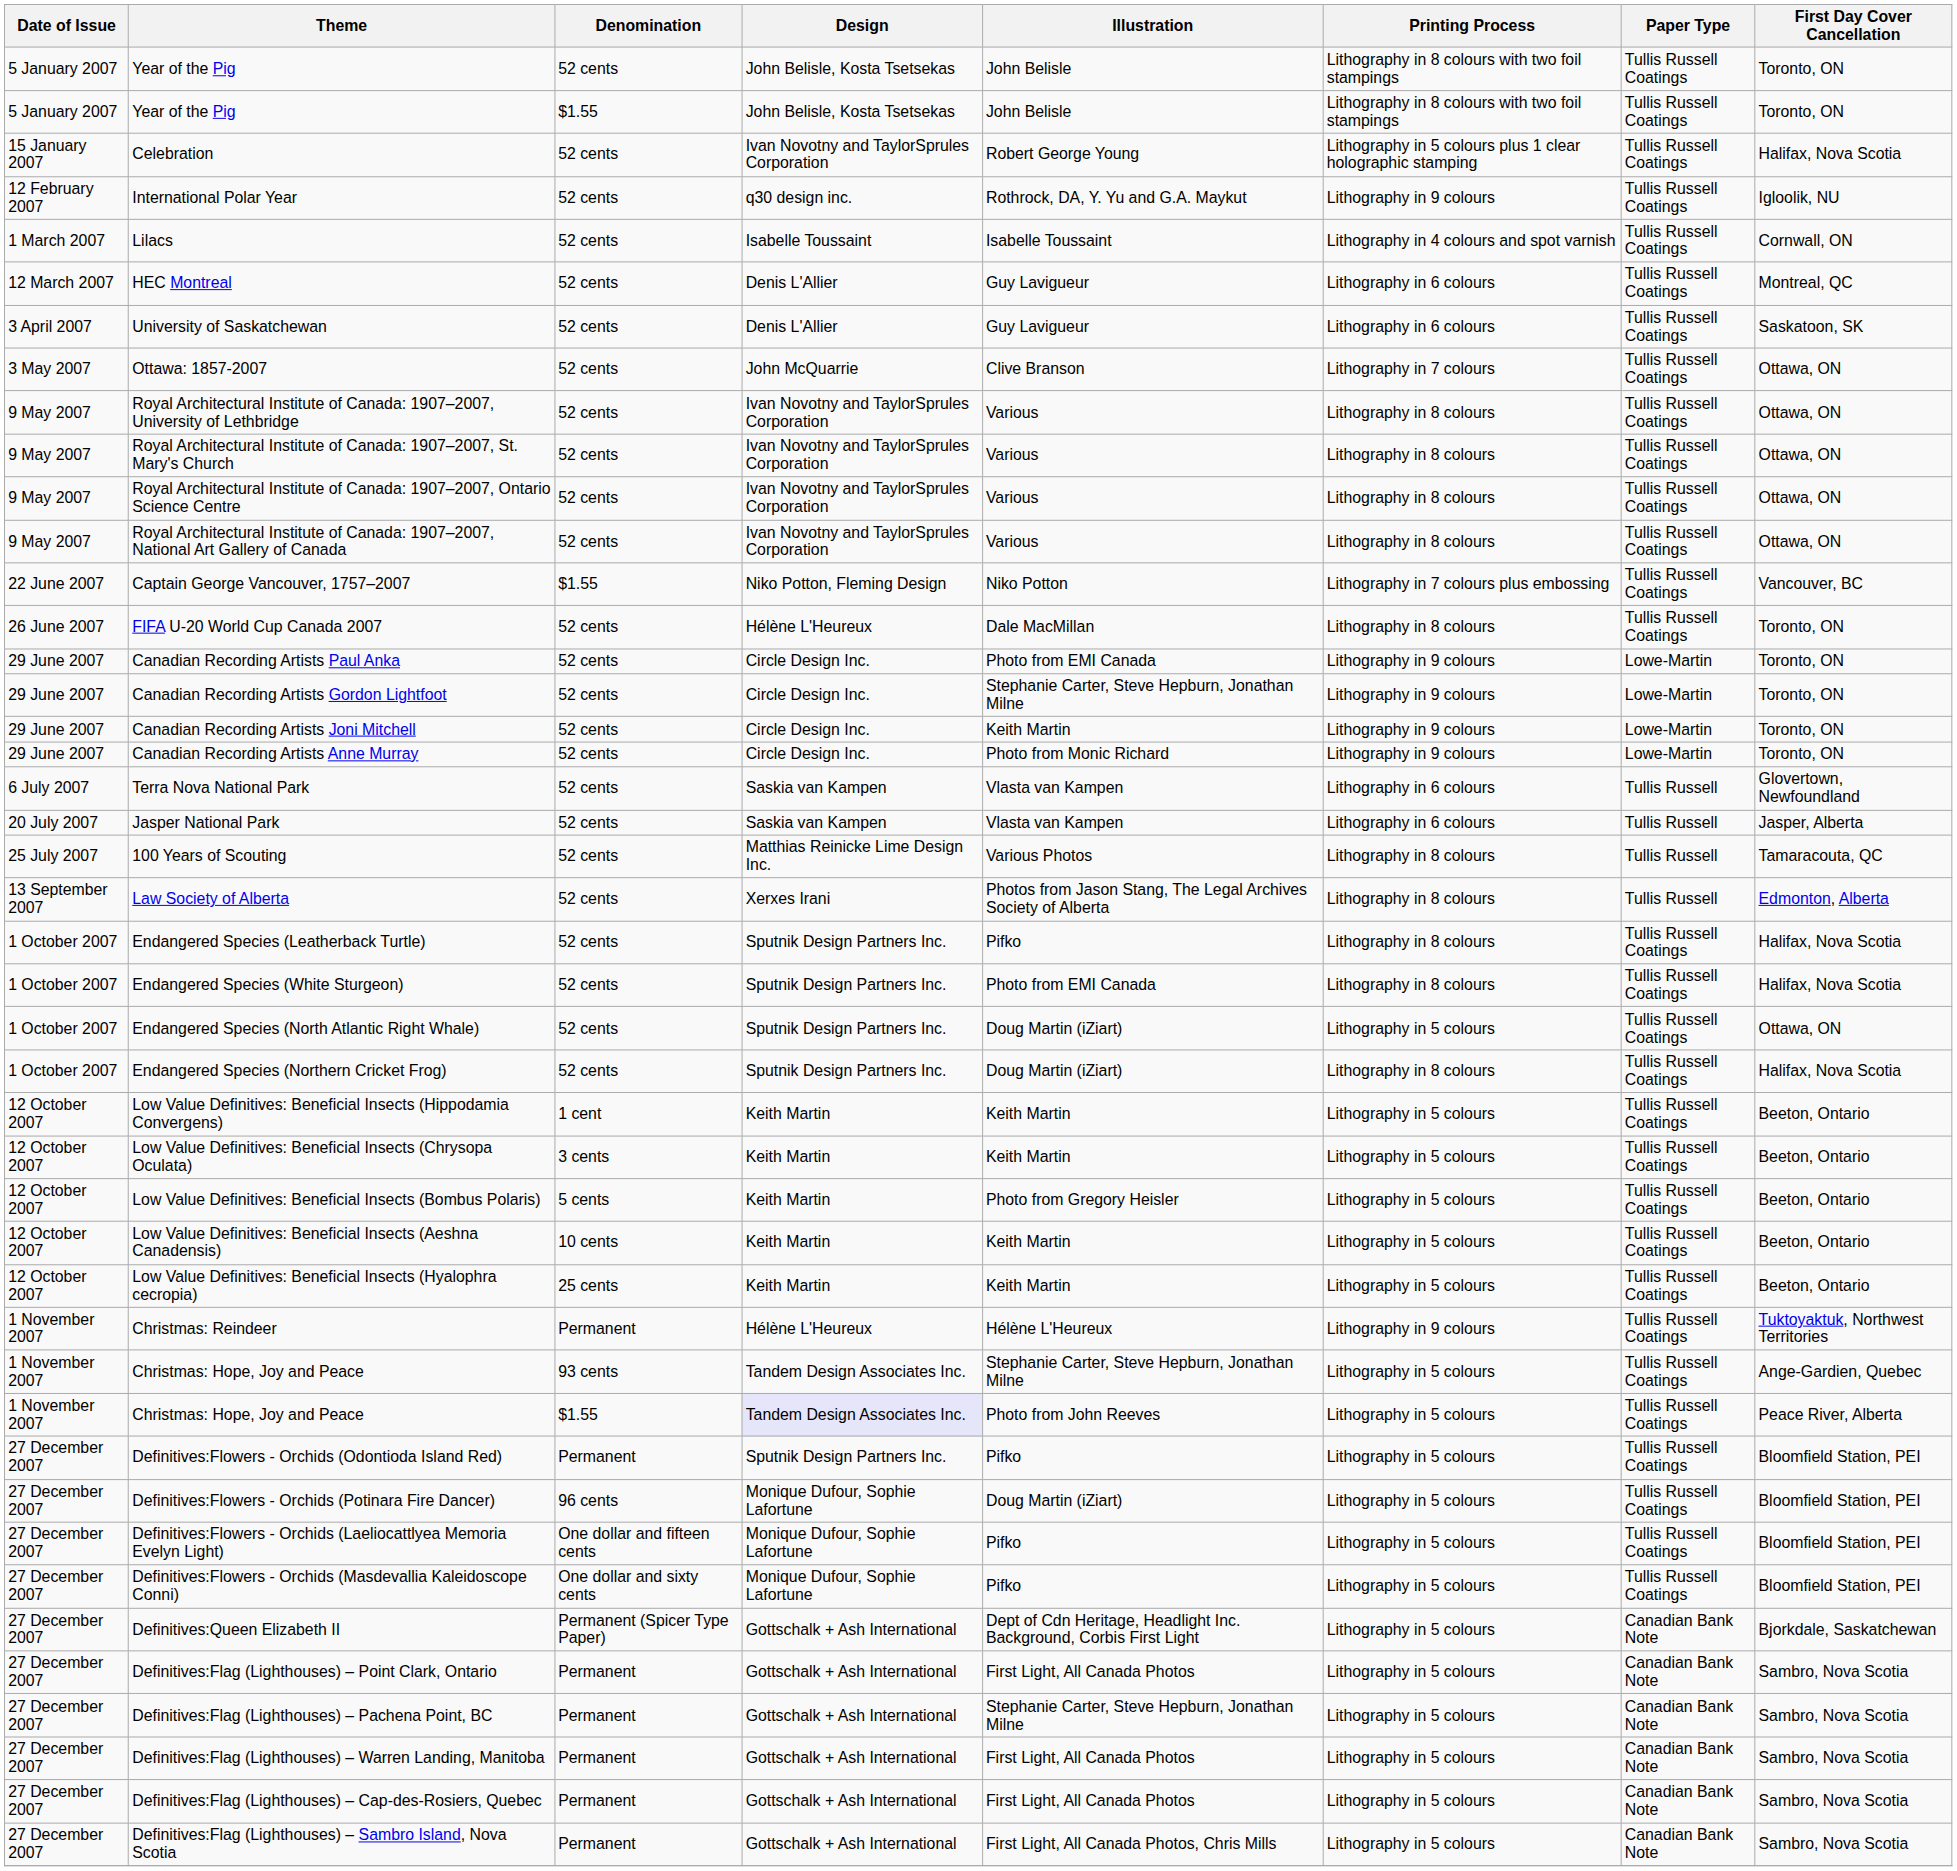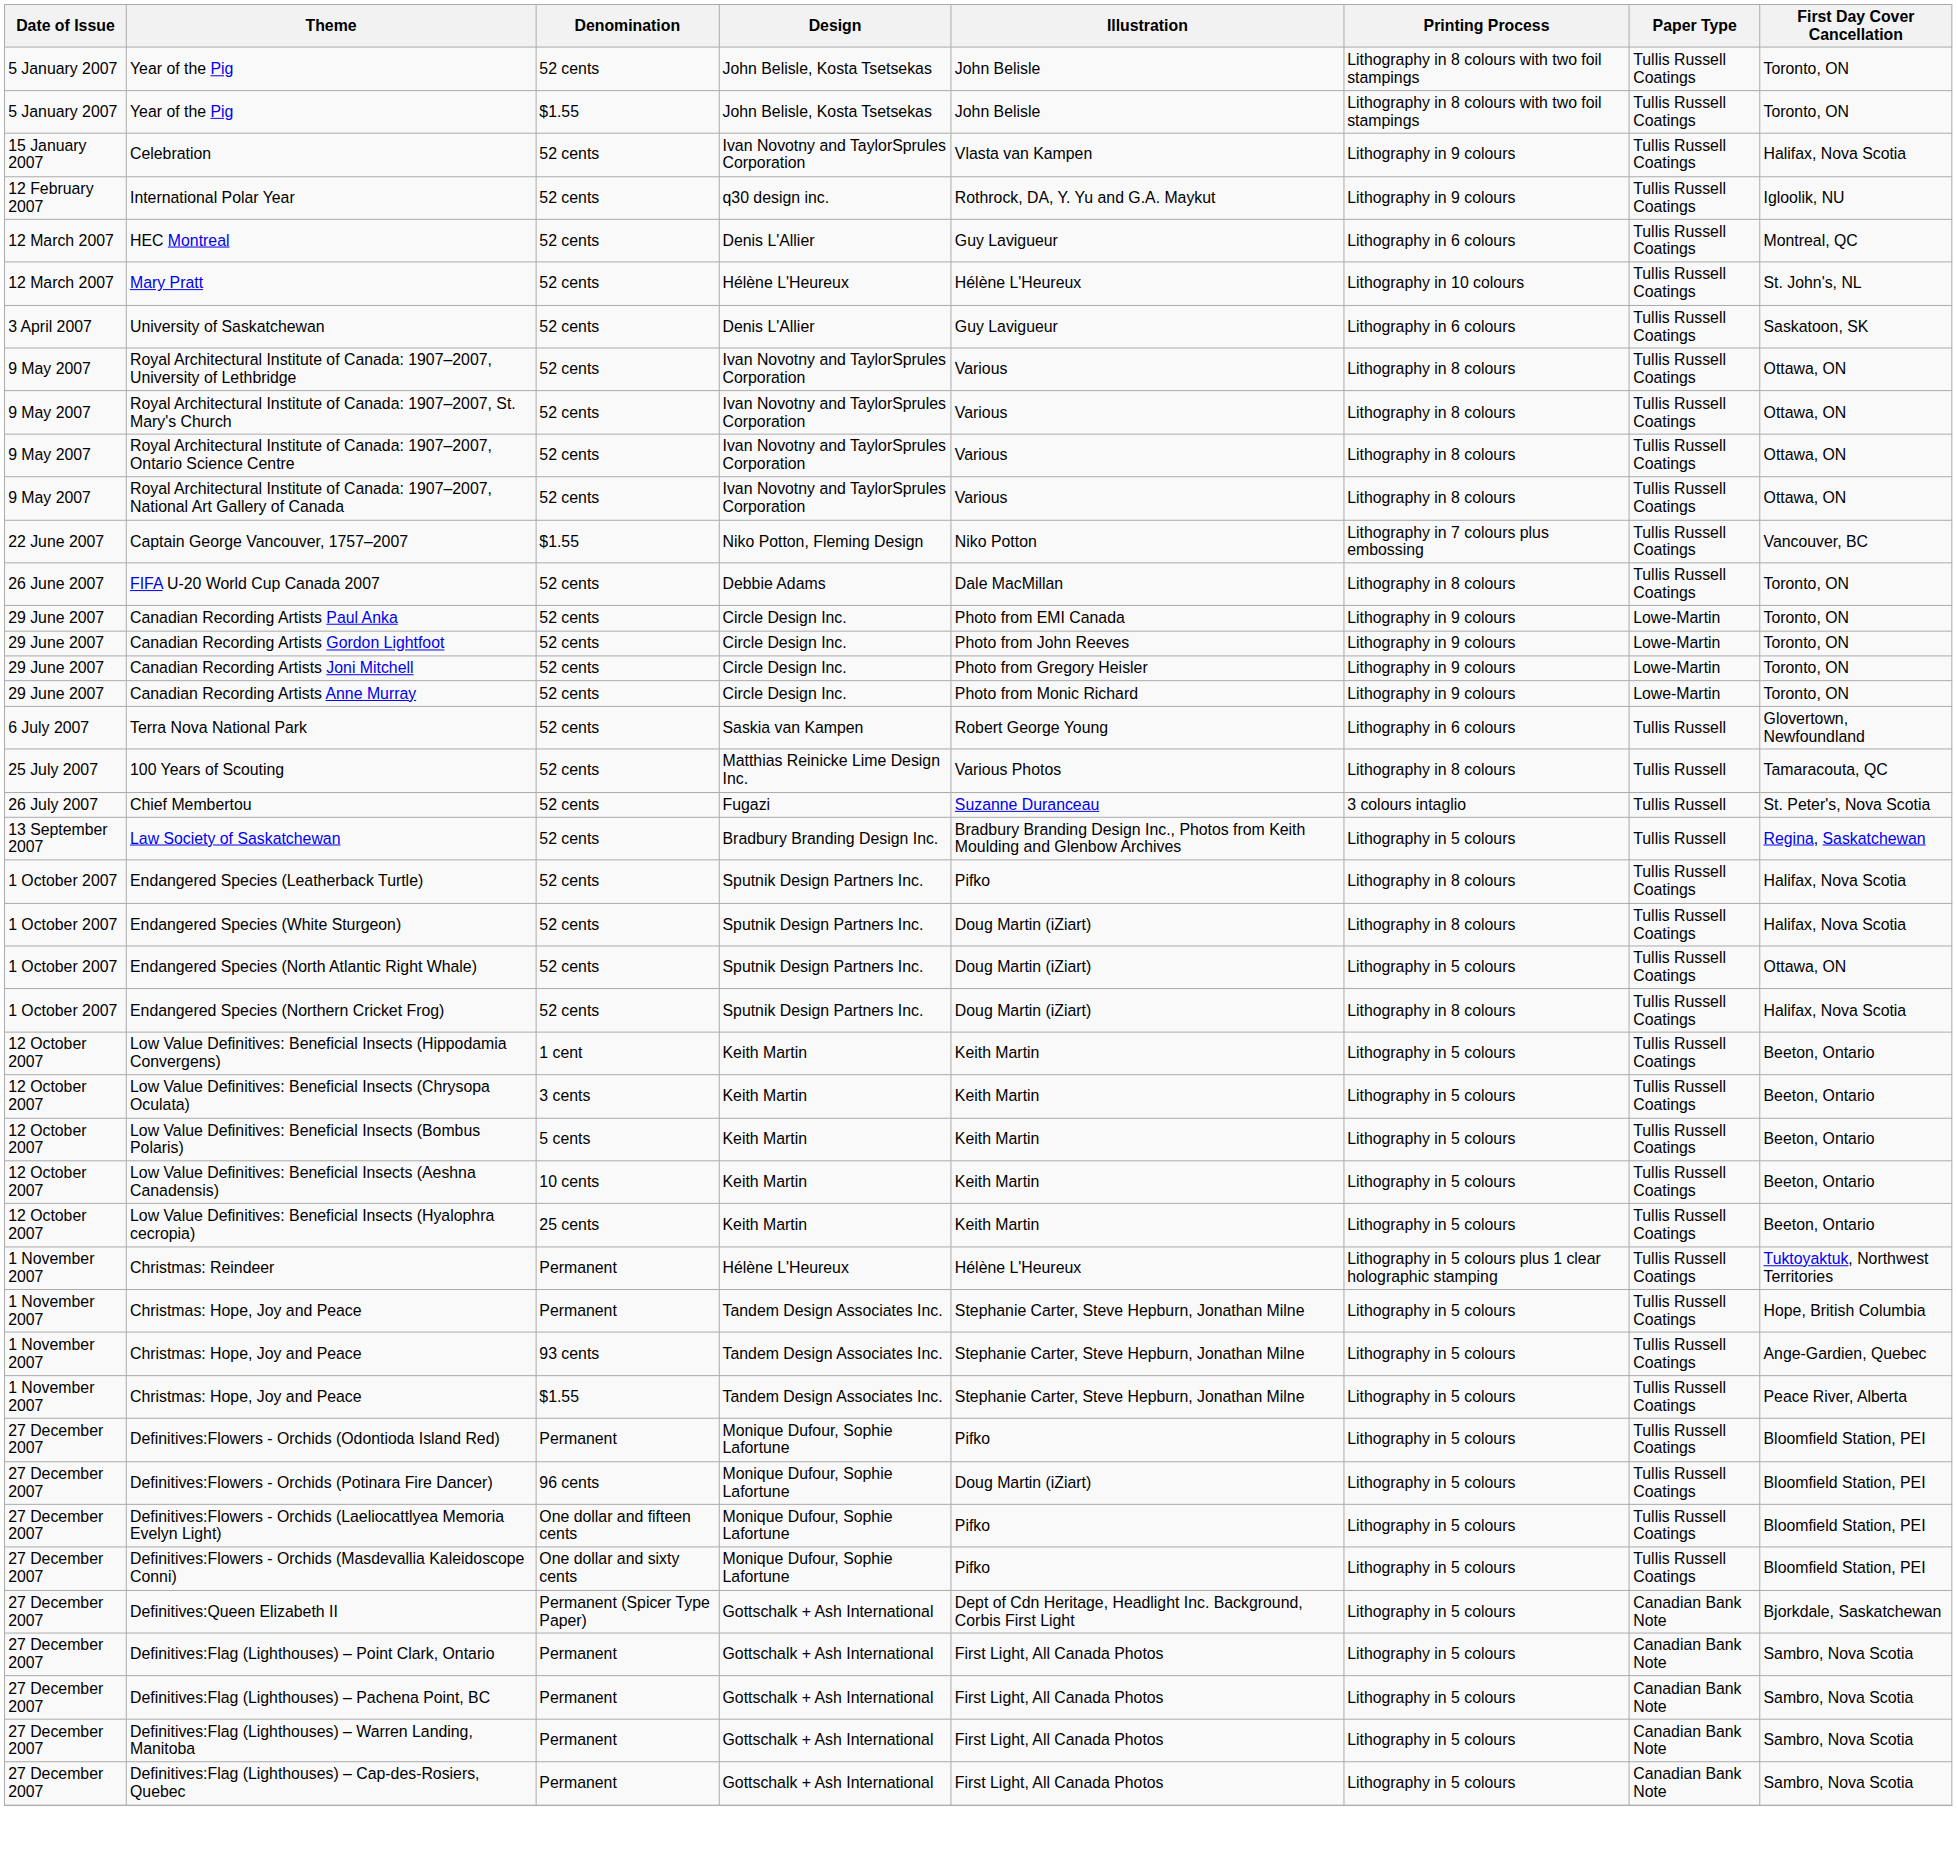Celebration | Illustration: Robert George Young -> Vlasta van Kampen
Celebration | Printing Process: Lithography in 5 colours plus 1 clear holographic stamping -> Lithography in 9 colours
- row: 1 March 2007 | Lilacs | 52 cents | Isabelle Toussaint | Isabelle Toussaint | Lithography in 4 colours and spot varnish | Tullis Russell Coatings | Cornwall, ON
+ row: 12 March 2007 | Mary Pratt | 52 cents | Hélène L'Heureux | Hélène L'Heureux | Lithography in 10 colours | Tullis Russell Coatings | St. John's, NL
- row: 3 May 2007 | Ottawa: 1857-2007 | 52 cents | John McQuarrie | Clive Branson | Lithography in 7 colours | Tullis Russell Coatings | Ottawa, ON
FIFA U-20 World Cup Canada 2007 | Design: Hélène L'Heureux -> Debbie Adams
Canadian Recording Artists Gordon Lightfoot | Illustration: Stephanie Carter, Steve Hepburn, Jonathan Milne -> Photo from John Reeves
Canadian Recording Artists Joni Mitchell | Illustration: Keith Martin -> Photo from Gregory Heisler
Terra Nova National Park | Illustration: Vlasta van Kampen -> Robert George Young
- row: 20 July 2007 | Jasper National Park | 52 cents | Saskia van Kampen | Vlasta van Kampen | Lithography in 6 colours | Tullis Russell | Jasper, Alberta
+ row: 26 July 2007 | Chief Membertou | 52 cents | Fugazi | Suzanne Duranceau | 3 colours intaglio | Tullis Russell | St. Peter's, Nova Scotia
+ row: 13 September 2007 | Law Society of Saskatchewan | 52 cents | Bradbury Branding Design Inc. | Bradbury Branding Design Inc., Photos from Keith Moulding and Glenbow Archives | Lithography in 5 colours | Tullis Russell | Regina, Saskatchewan
- row: 13 September 2007 | Law Society of Alberta | 52 cents | Xerxes Irani | Photos from Jason Stang, The Legal Archives Society of Alberta | Lithography in 8 colours | Tullis Russell | Edmonton, Alberta
Endangered Species (White Sturgeon) | Illustration: Photo from EMI Canada -> Doug Martin (iZiart)
Low Value Definitives: Beneficial Insects (Bombus Polaris) | Illustration: Photo from Gregory Heisler -> Keith Martin
Christmas: Reindeer | Printing Process: Lithography in 9 colours -> Lithography in 5 colours plus 1 clear holographic stamping
+ row: 1 November 2007 | Christmas: Hope, Joy and Peace | Permanent | Tandem Design Associates Inc. | Stephanie Carter, Steve Hepburn, Jonathan Milne | Lithography in 5 colours | Tullis Russell Coatings | Hope, British Columbia
Christmas: Hope, Joy and Peace / $1.55 | Design: lavender background -> no background
Christmas: Hope, Joy and Peace / $1.55 | Illustration: Photo from John Reeves -> Stephanie Carter, Steve Hepburn, Jonathan Milne
Definitives:Flowers - Orchids (Odontioda Island Red) | Design: Sputnik Design Partners Inc. -> Monique Dufour, Sophie Lafortune
Definitives:Flag (Lighthouses) – Pachena Point, BC | Illustration: Stephanie Carter, Steve Hepburn, Jonathan Milne -> First Light, All Canada Photos
- row: 27 December 2007 | Definitives:Flag (Lighthouses) – Sambro Island, Nova Scotia | Permanent | Gottschalk + Ash International | First Light, All Canada Photos, Chris Mills | Lithography in 5 colours | Canadian Bank Note | Sambro, Nova Scotia
